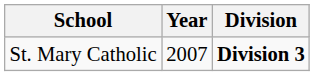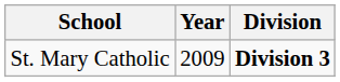St. Mary Catholic | Year: 2007 -> 2009
